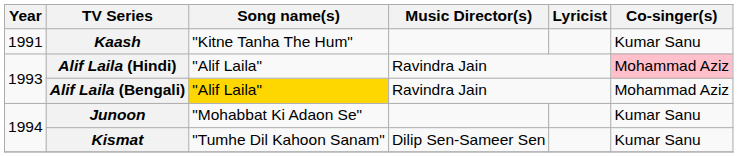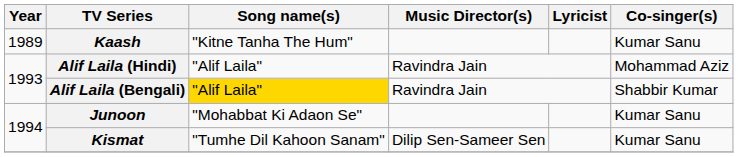Kaash | Year: 1991 -> 1989
Alif Laila (Hindi) | Co-singer(s): pink background -> no background
Alif Laila (Bengali) | Co-singer(s): Mohammad Aziz -> Shabbir Kumar
